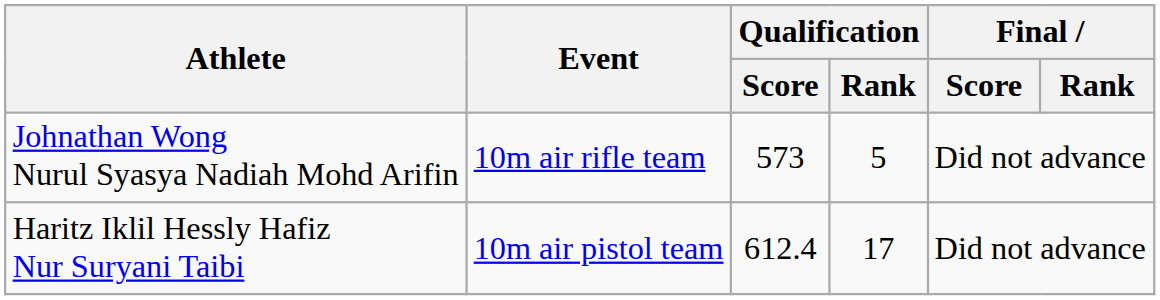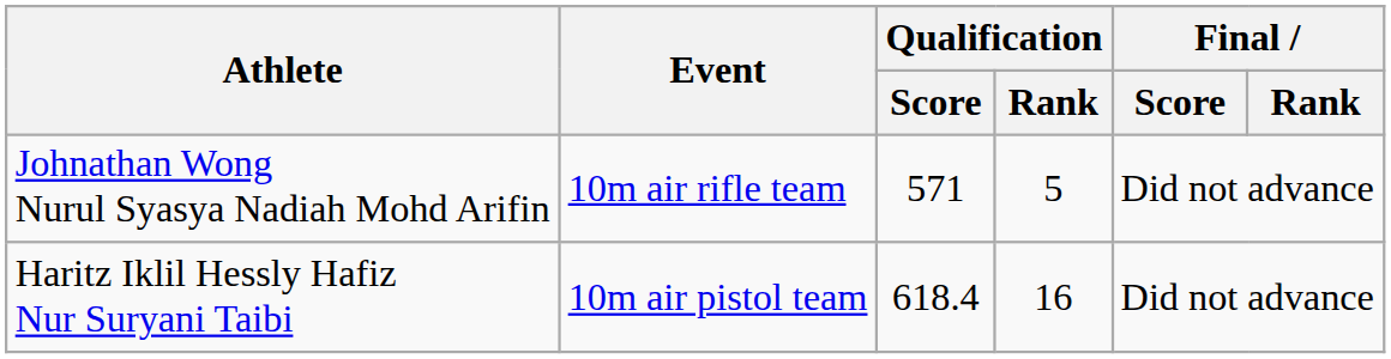Johnathan Wong Nurul Syasya Nadiah Mohd Arifin | Qualification / Score: 573 -> 571
Haritz Iklil Hessly Hafiz Nur Suryani Taibi | Qualification / Score: 612.4 -> 618.4
Haritz Iklil Hessly Hafiz Nur Suryani Taibi | Qualification / Rank: 17 -> 16
